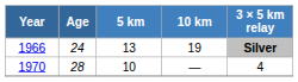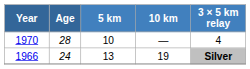rows swapped: 1966 <-> 1970
